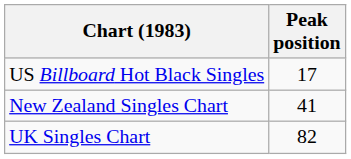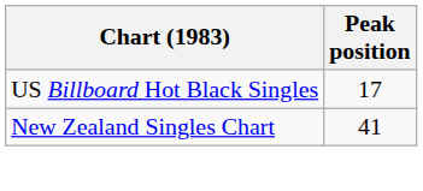- row: UK Singles Chart | 82
